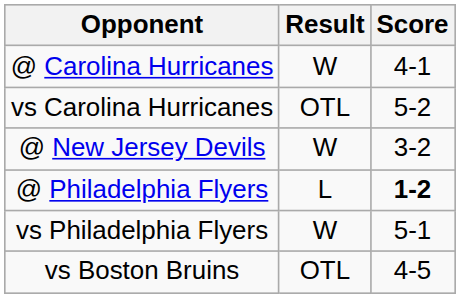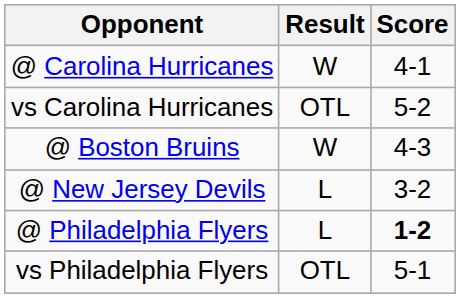+ row: @ Boston Bruins | W | 4-3
@ New Jersey Devils | Result: W -> L
vs Philadelphia Flyers | Result: W -> OTL
- row: vs Boston Bruins | OTL | 4-5
